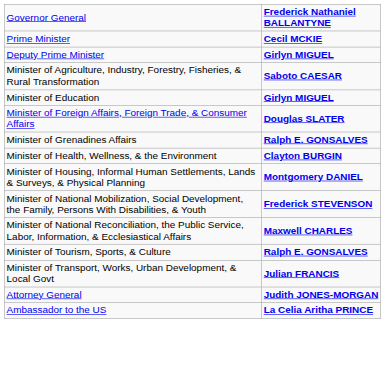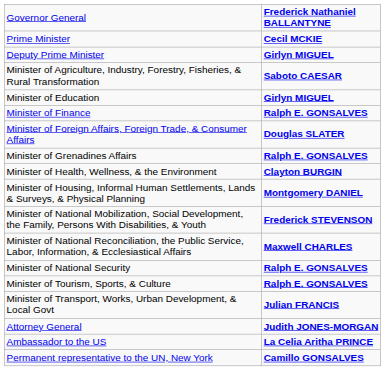+ row: Minister of Finance | Ralph E. GONSALVES
+ row: Minister of National Security | Ralph E. GONSALVES
+ row: Permanent representative to the UN, New York | Camillo GONSALVES
